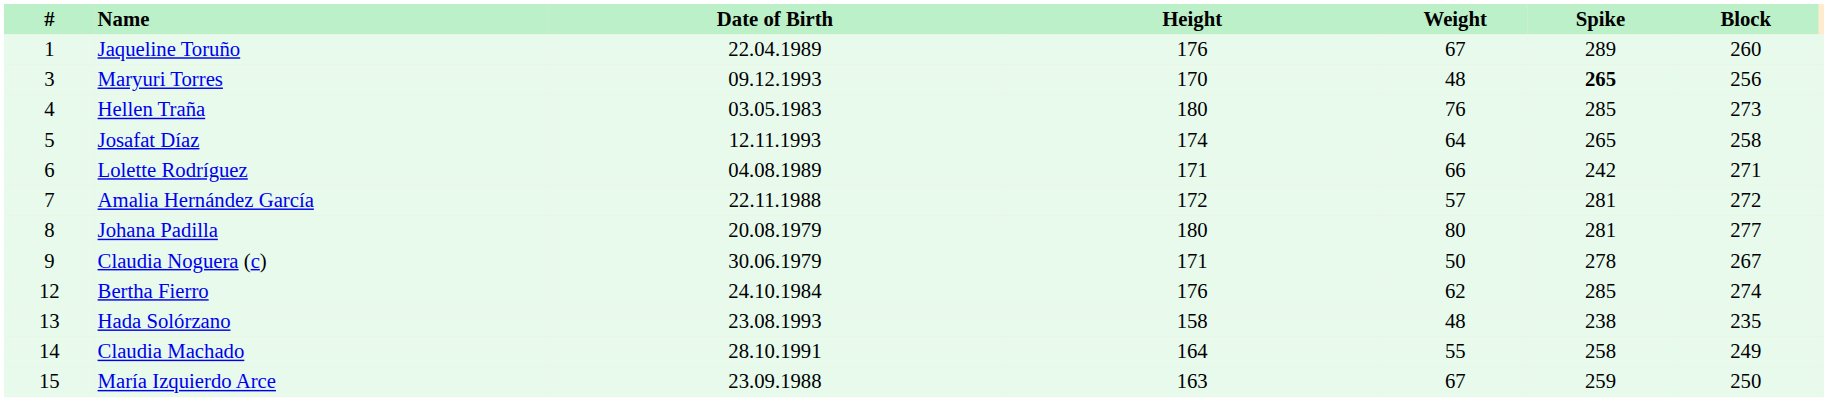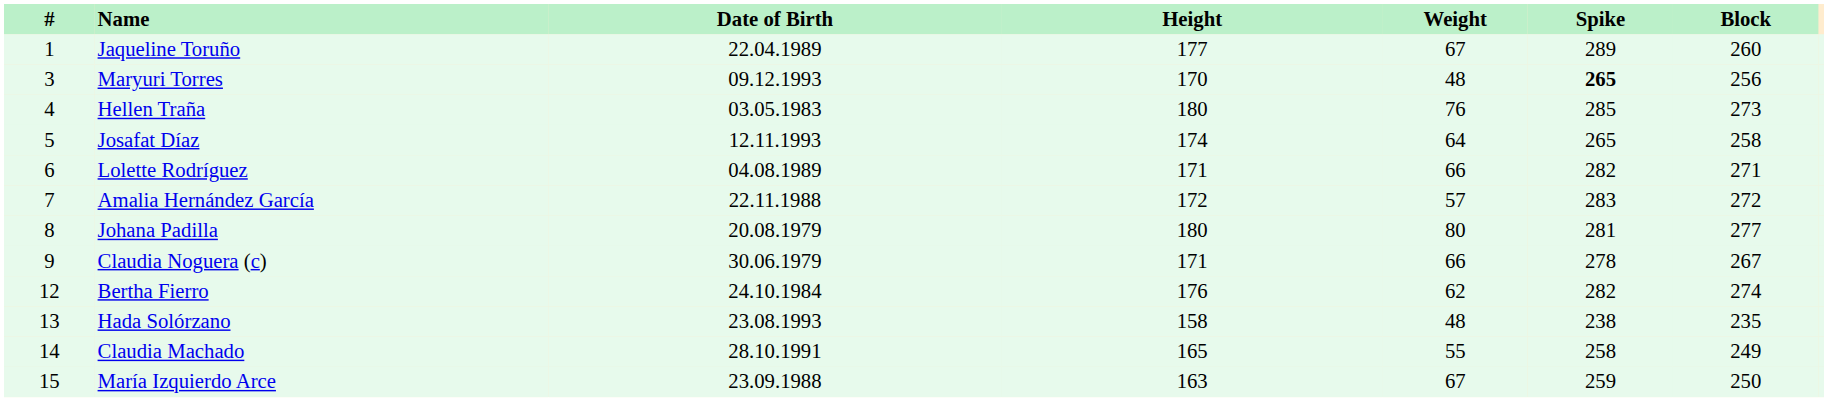Jaqueline Toruño | Height: 176 -> 177
Lolette Rodríguez | Spike: 242 -> 282
Amalia Hernández García | Spike: 281 -> 283
Claudia Noguera (c) | Weight: 50 -> 66
Bertha Fierro | Spike: 285 -> 282
Claudia Machado | Height: 164 -> 165
